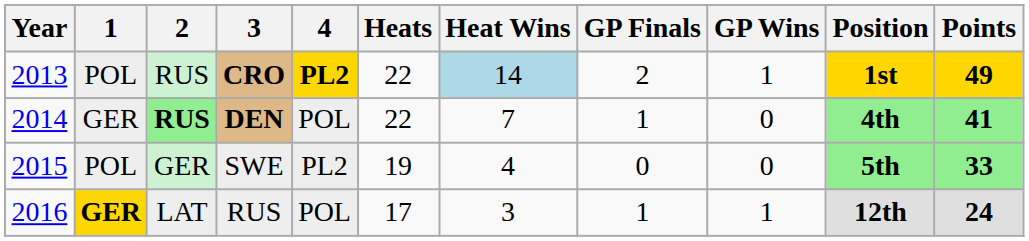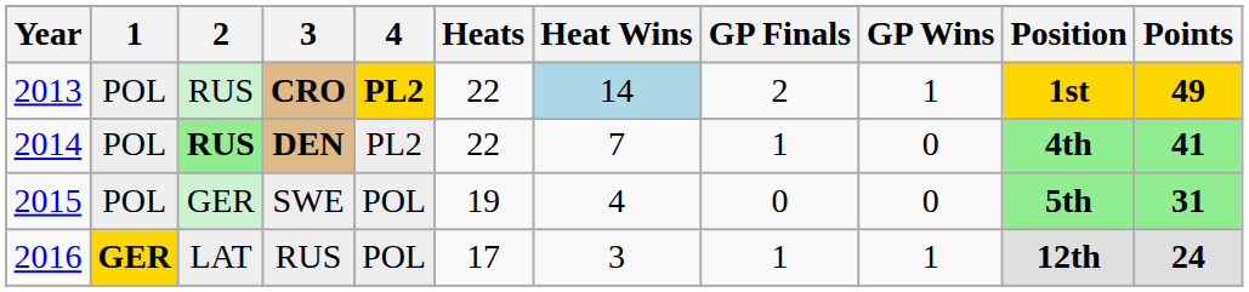DEN | 1: GER -> POL
DEN | 4: POL -> PL2
SWE | 4: PL2 -> POL
SWE | Points: 33 -> 31
